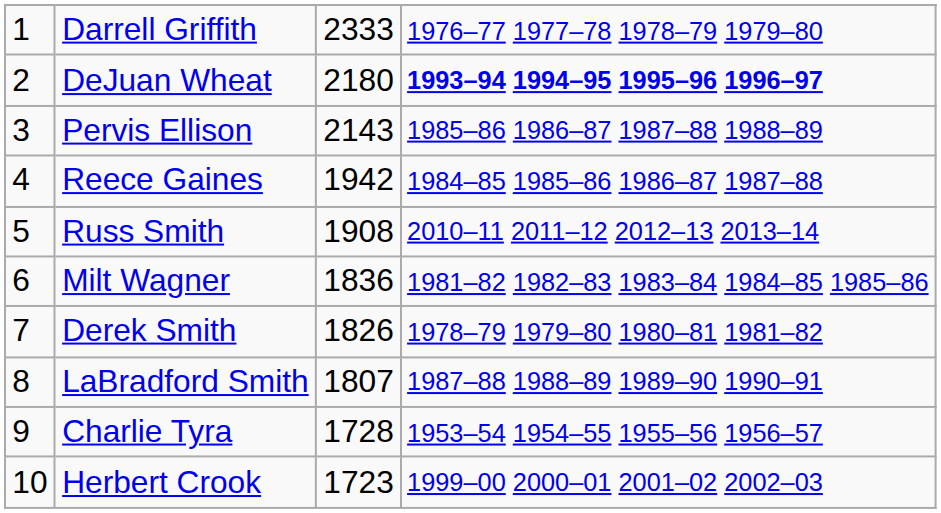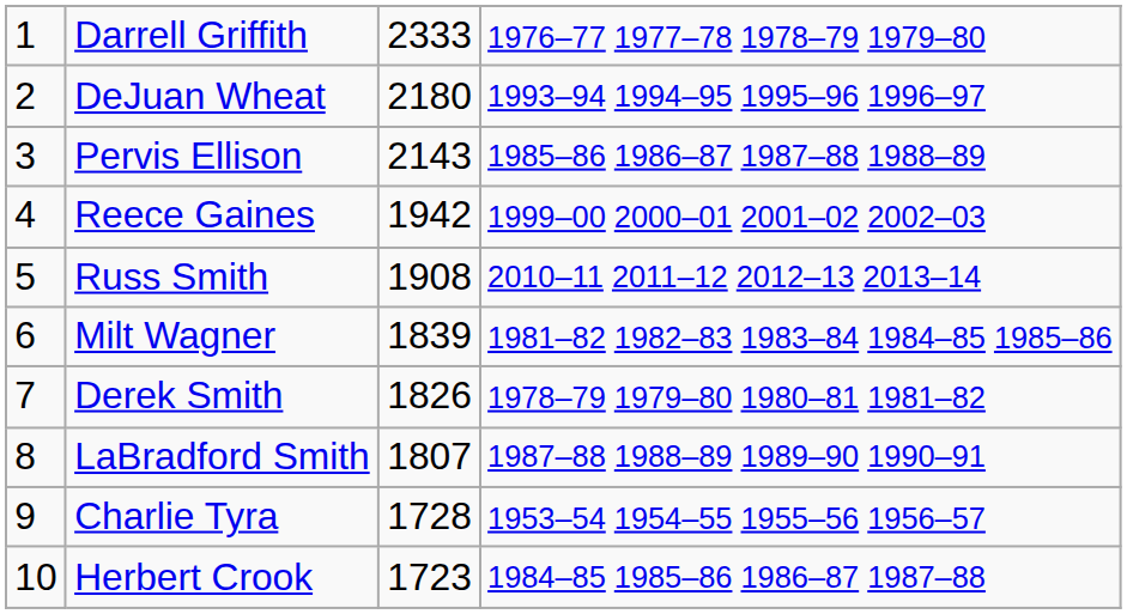DeJuan Wheat | column 4: bold -> normal
Reece Gaines | column 4: 1984–85 1985–86 1986–87 1987–88 -> 1999–00 2000–01 2001–02 2002–03
Milt Wagner | column 3: 1836 -> 1839
Herbert Crook | column 4: 1999–00 2000–01 2001–02 2002–03 -> 1984–85 1985–86 1986–87 1987–88
